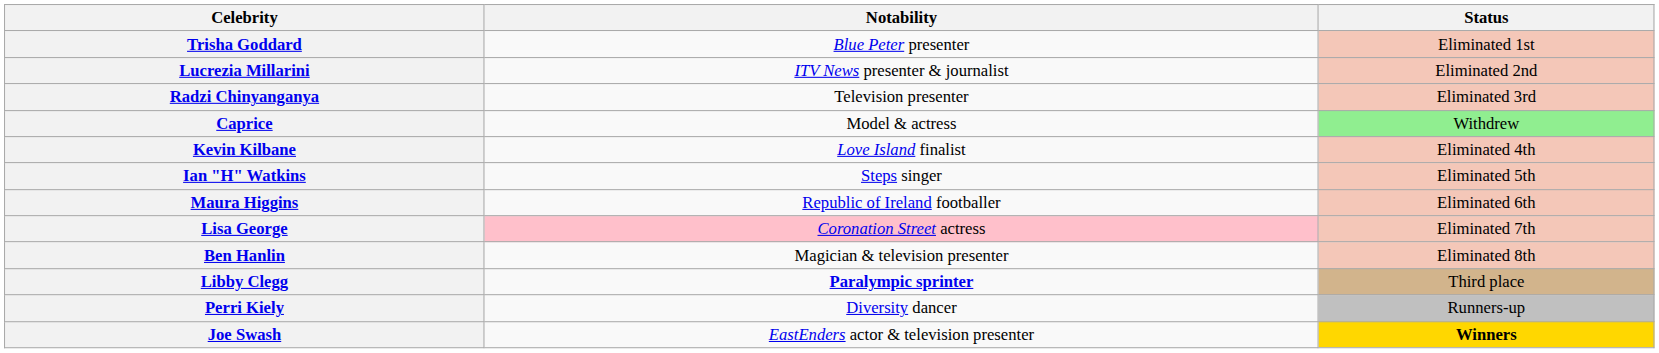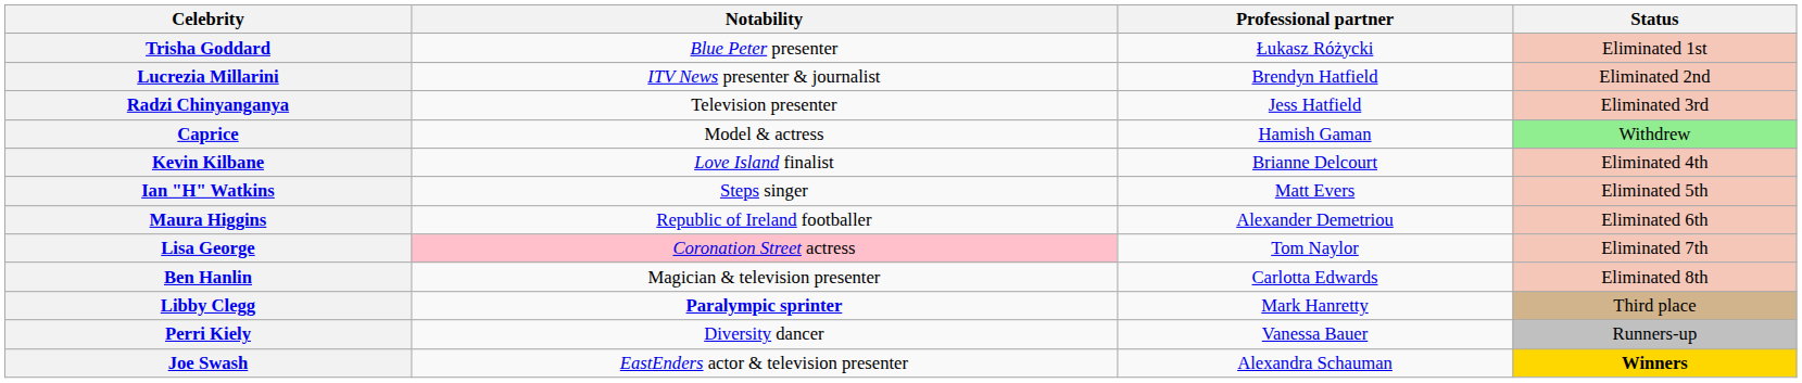+ column: Professional partner | Łukasz Różycki | Brendyn Hatfield | Jess Hatfield | Hamish Gaman | Brianne Delcourt | Matt Evers | Alexander Demetriou | Tom Naylor | Carlotta Edwards | Mark Hanretty | Vanessa Bauer | Alexandra Schauman
